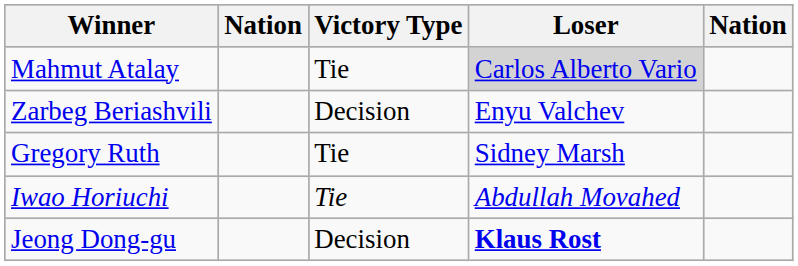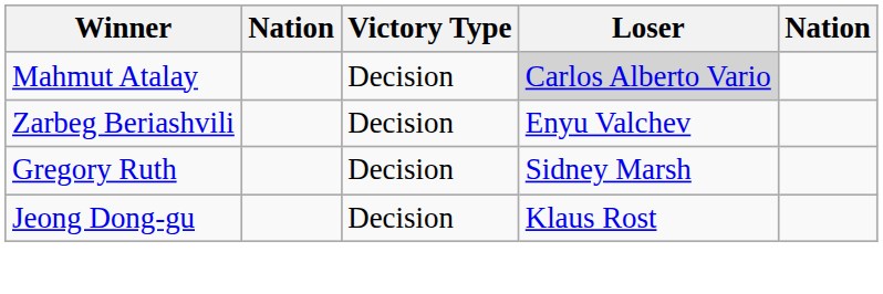Mahmut Atalay | Victory Type: Tie -> Decision
Gregory Ruth | Victory Type: Tie -> Decision
- row: Iwao Horiuchi | Tie | Abdullah Movahed
Jeong Dong-gu | Loser: bold -> normal
